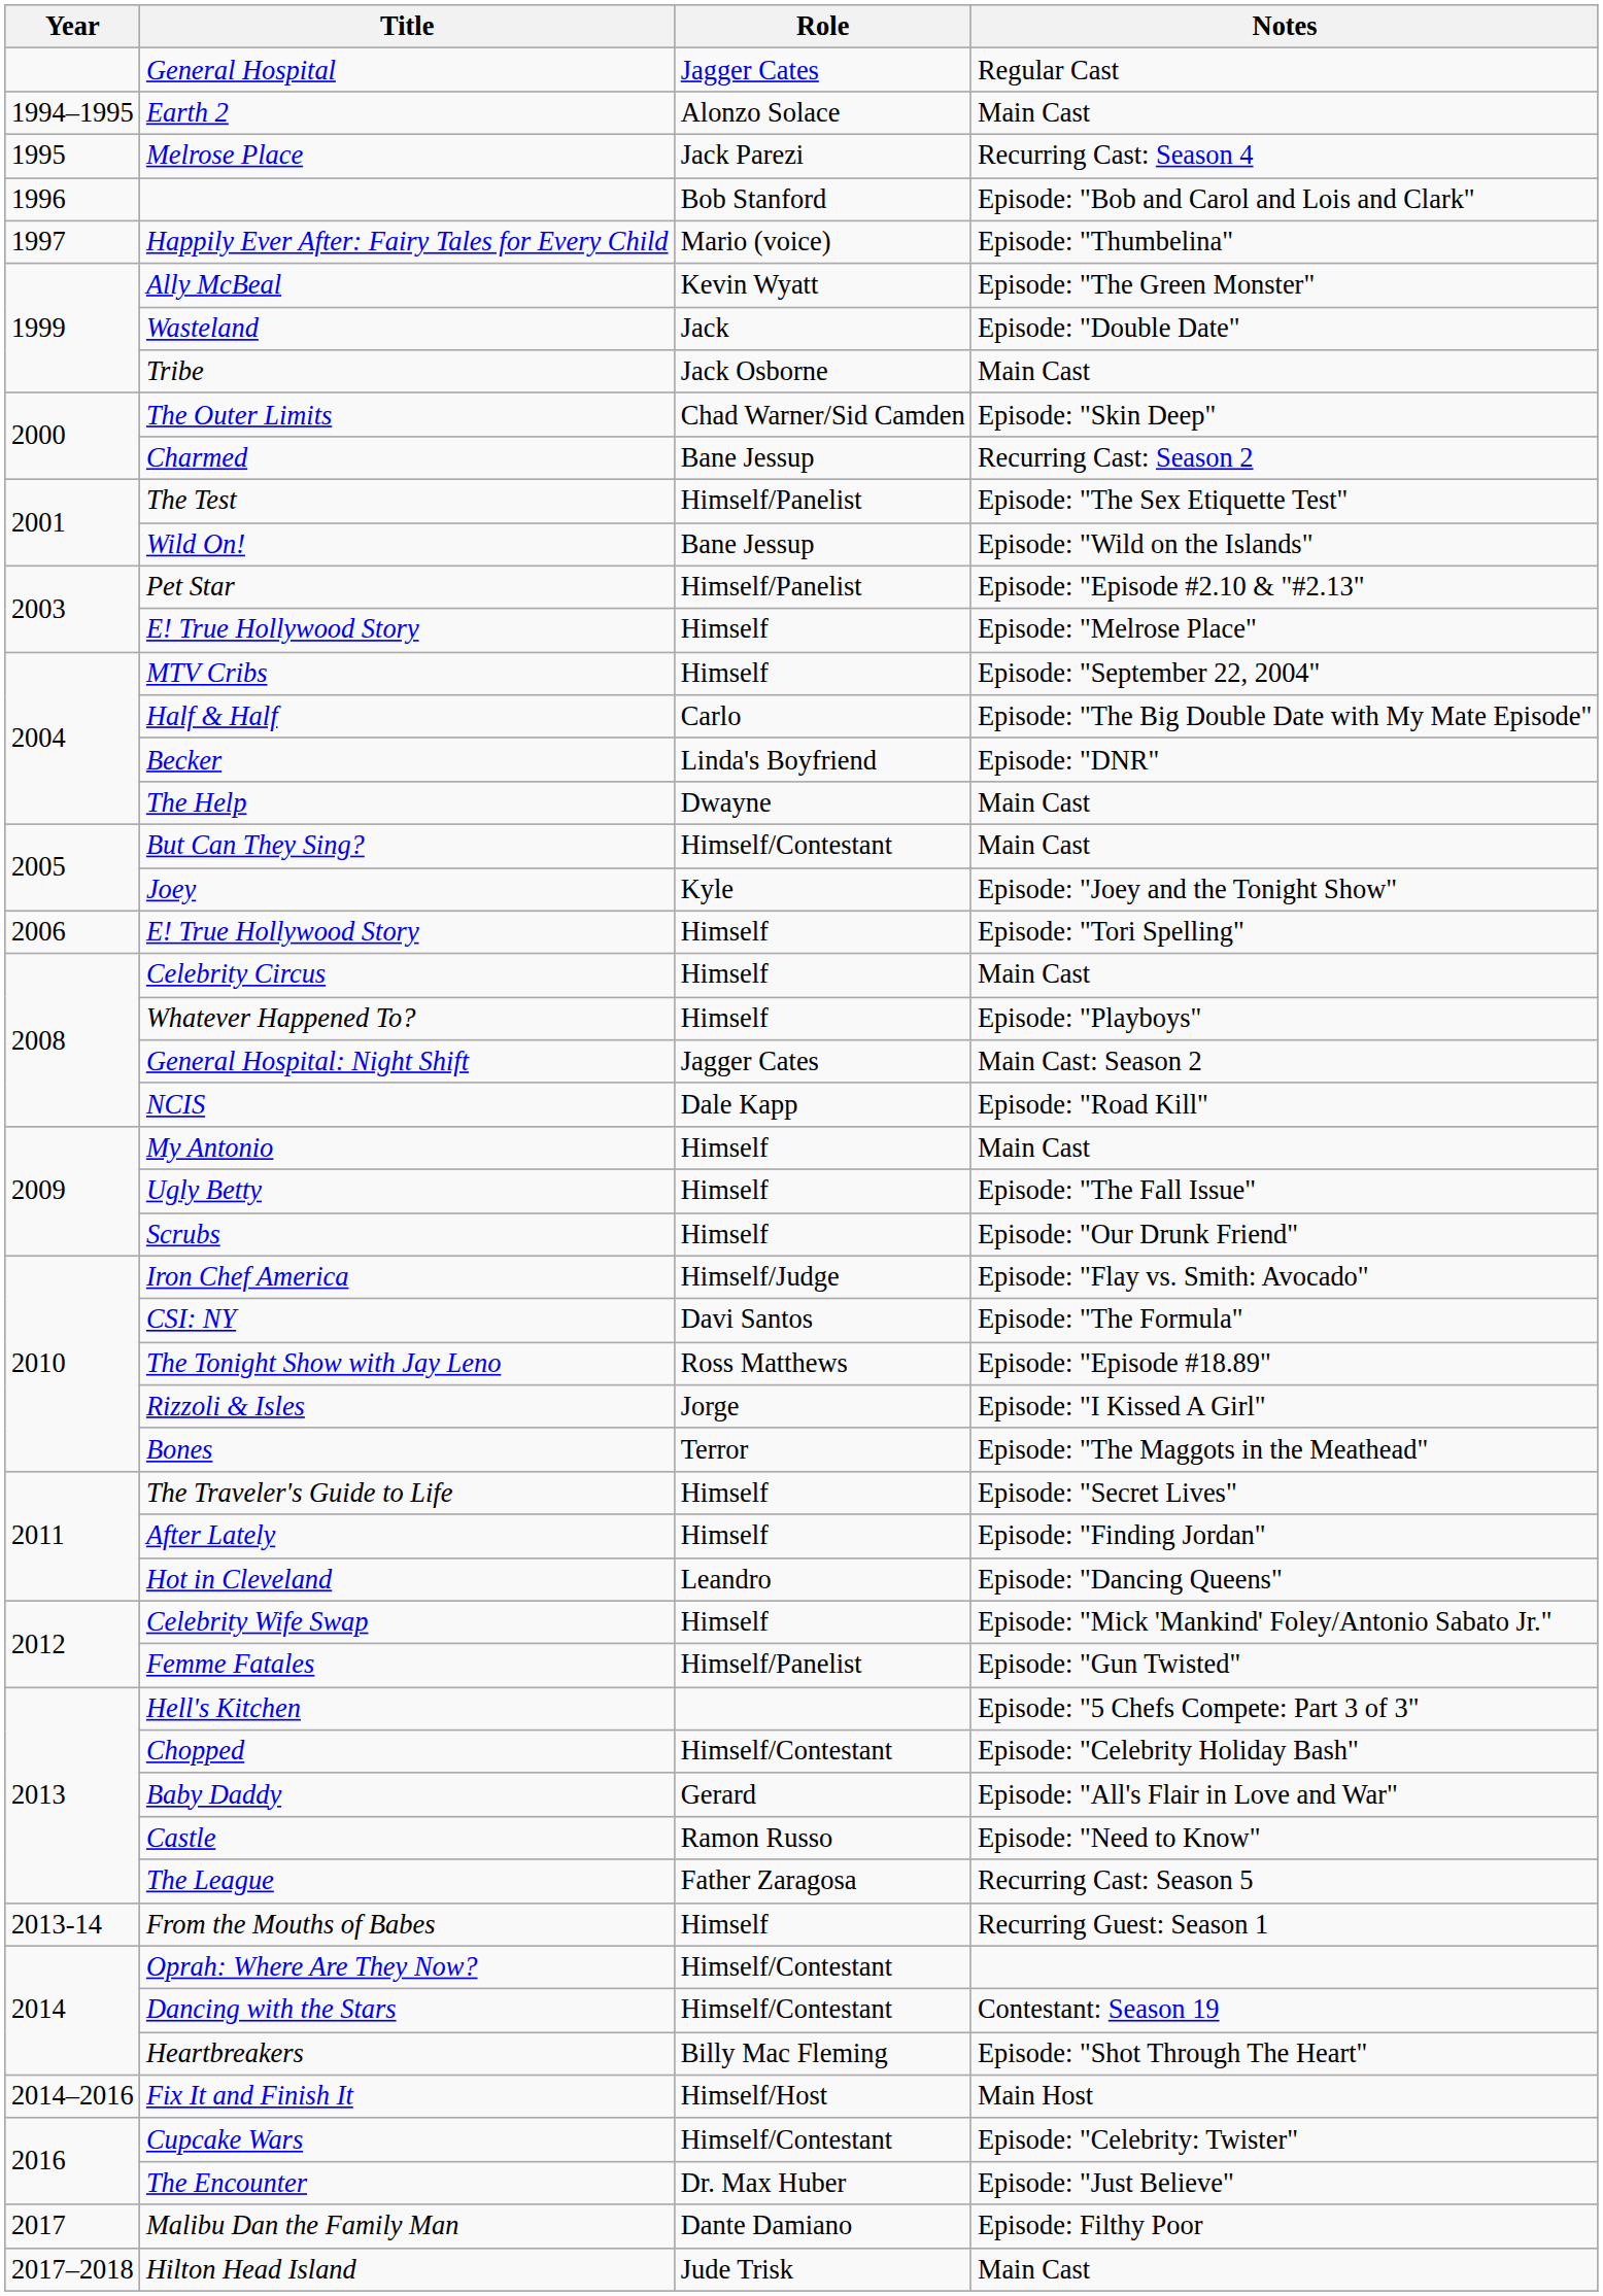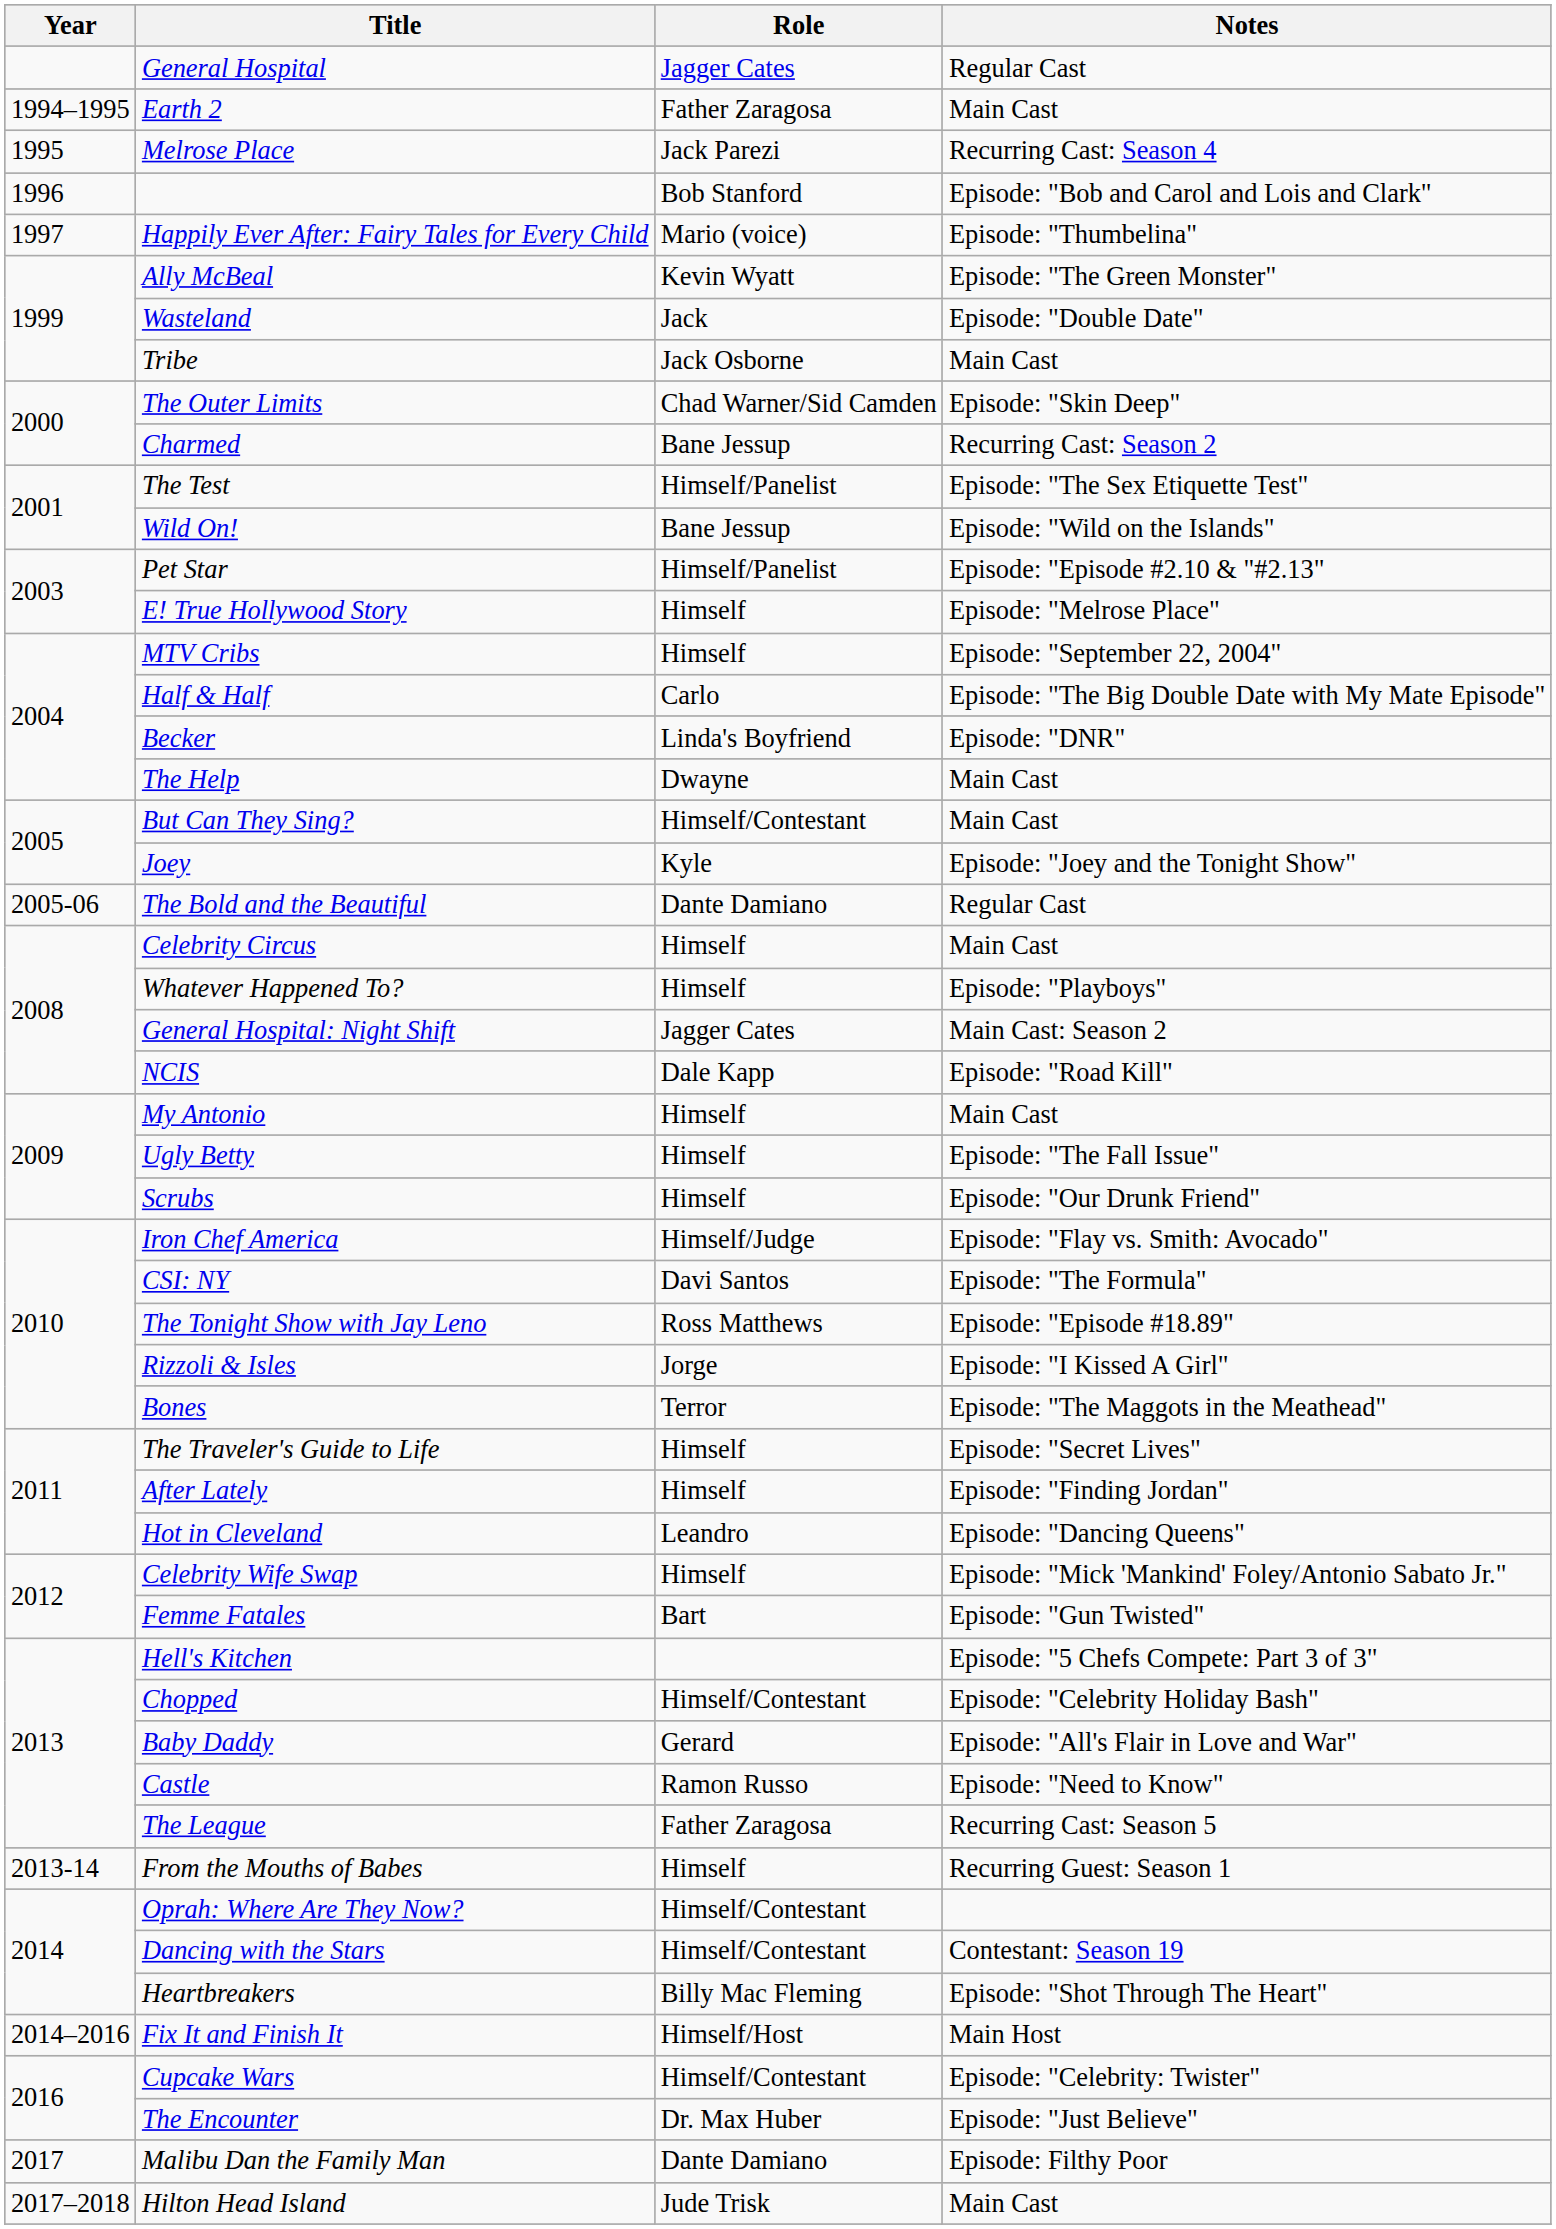Earth 2 | Role: Alonzo Solace -> Father Zaragosa
+ row: 2005-06 | The Bold and the Beautiful | Dante Damiano | Regular Cast
- row: 2006 | E! True Hollywood Story | Himself | Episode: "Tori Spelling"
Femme Fatales | Role: Himself/Panelist -> Bart
